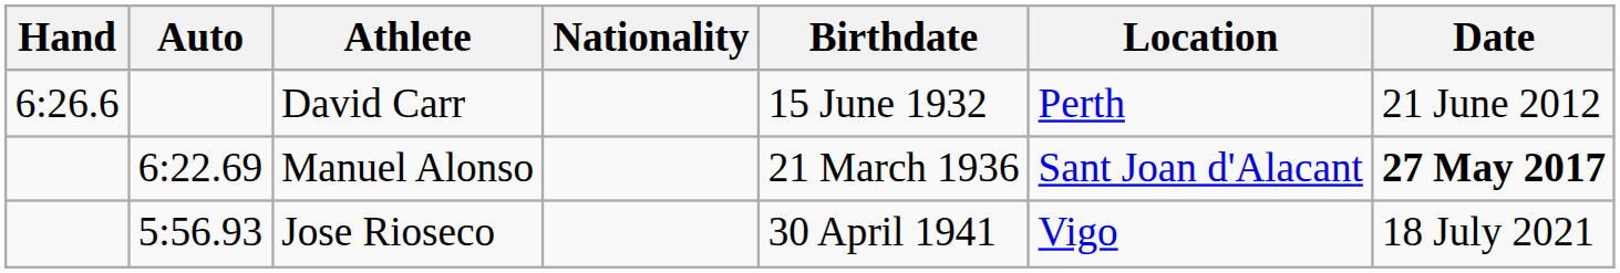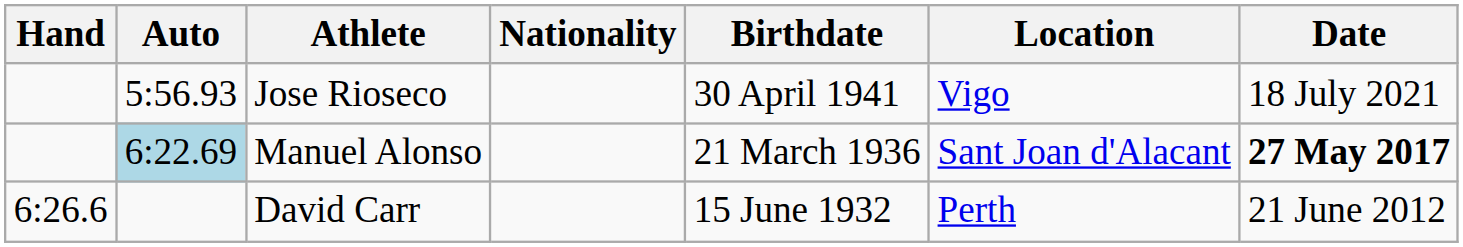rows swapped: Jose Rioseco <-> David Carr
Manuel Alonso | Auto: no background -> lightblue background
